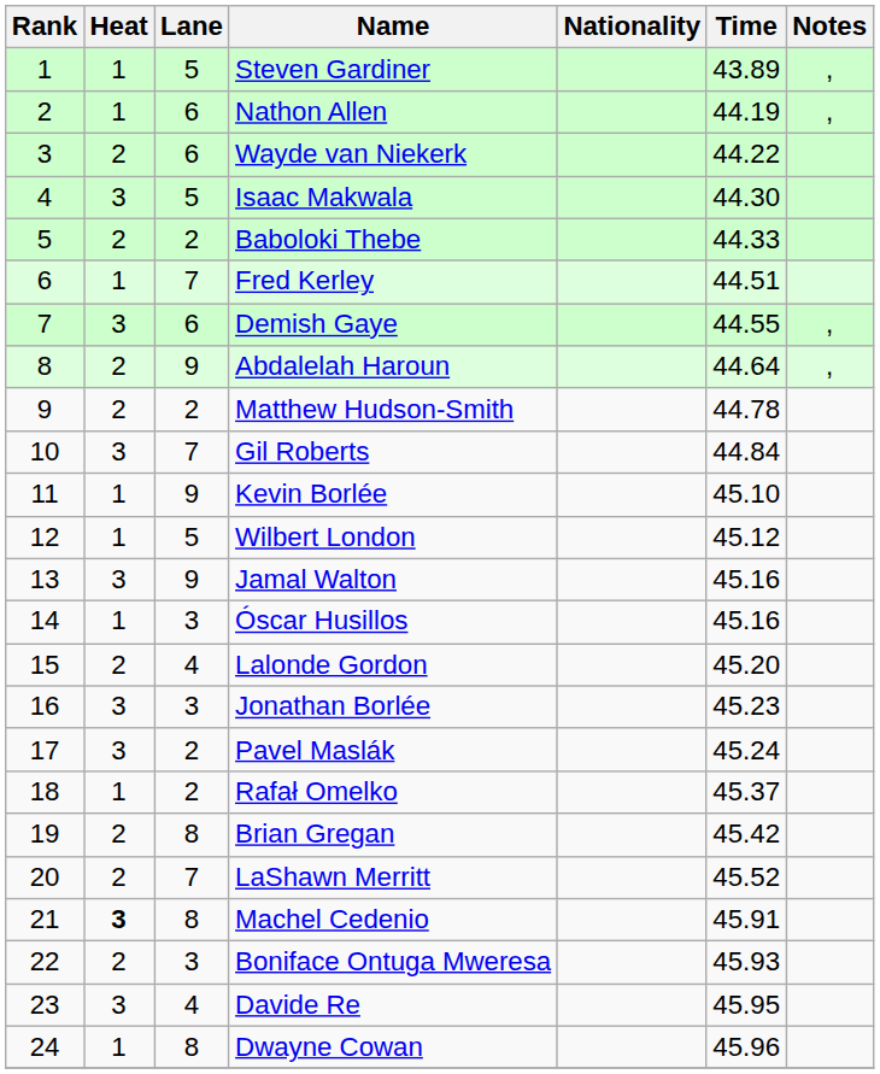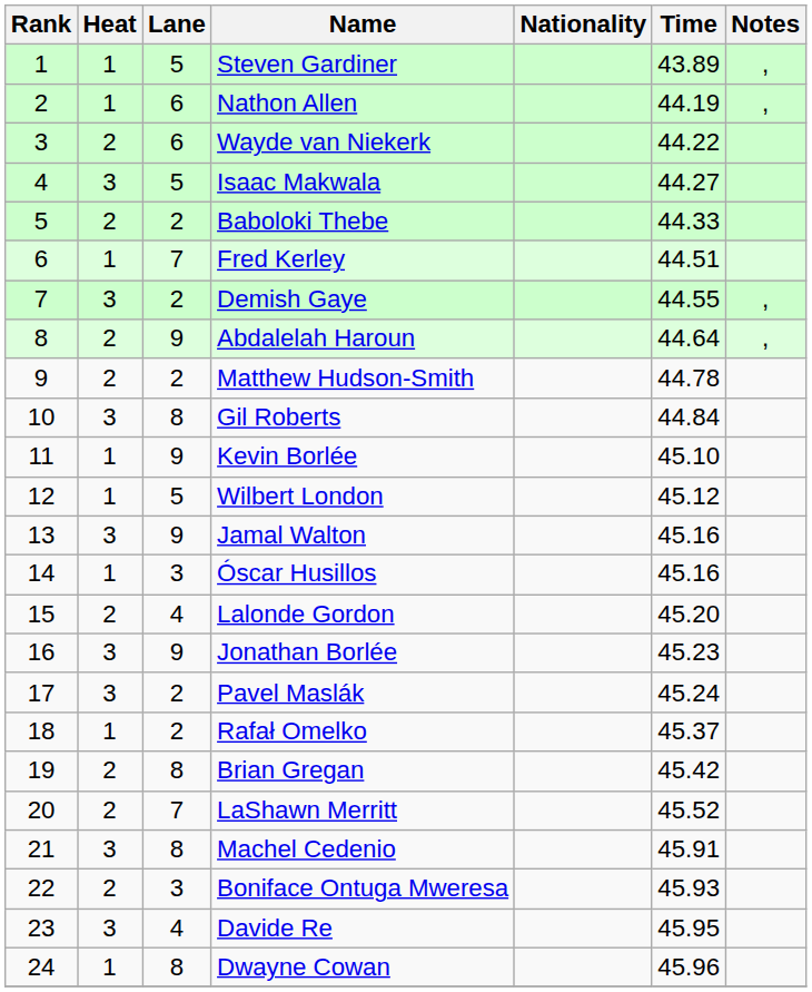Isaac Makwala | Time: 44.30 -> 44.27
Demish Gaye | Lane: 6 -> 2
Gil Roberts | Lane: 7 -> 8
Jonathan Borlée | Lane: 3 -> 9
Machel Cedenio | Heat: bold -> normal
